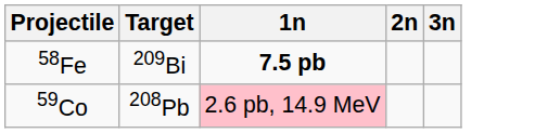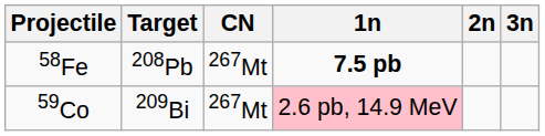+ column: CN | 267Mt | 267Mt
58Fe | Target: 209Bi -> 208Pb
59Co | Target: 208Pb -> 209Bi
